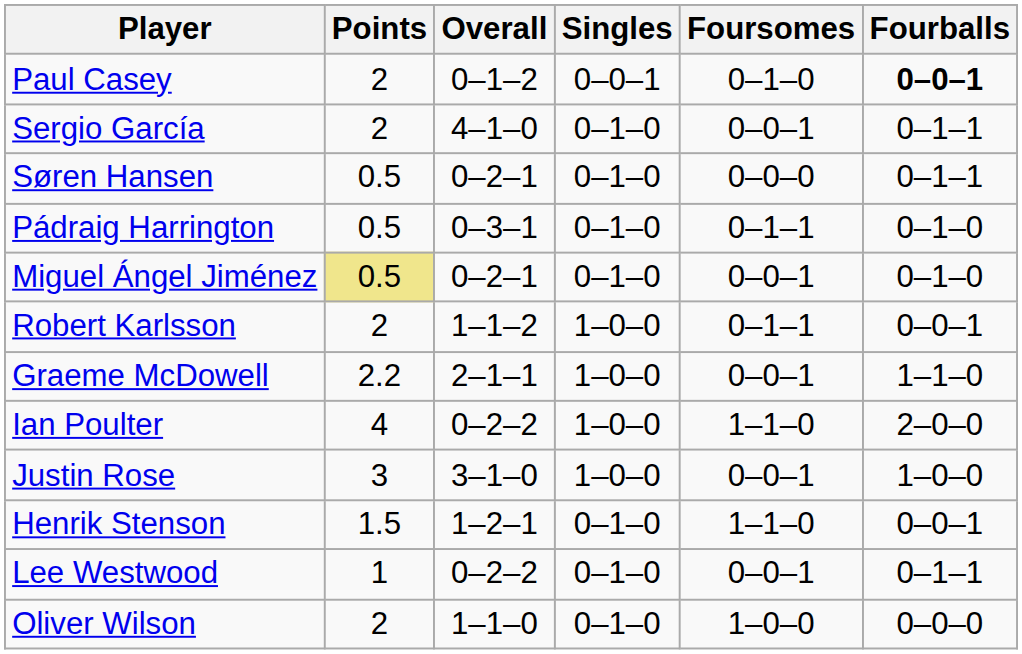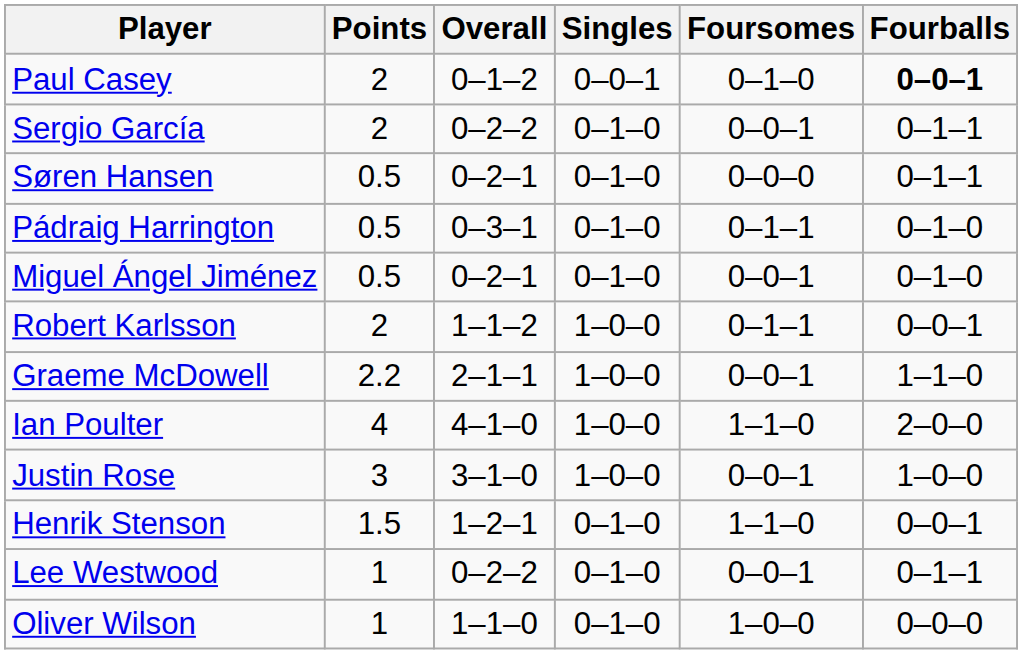Sergio García | Overall: 4–1–0 -> 0–2–2
Miguel Ángel Jiménez | Points: khaki background -> no background
Ian Poulter | Overall: 0–2–2 -> 4–1–0
Oliver Wilson | Points: 2 -> 1
